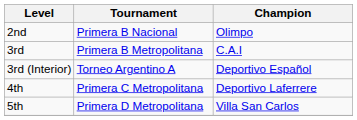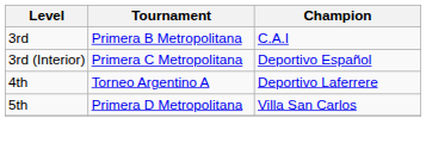- row: 2nd | Primera B Nacional | Olimpo
3rd (Interior) | Tournament: Torneo Argentino A -> Primera C Metropolitana
4th | Tournament: Primera C Metropolitana -> Torneo Argentino A
